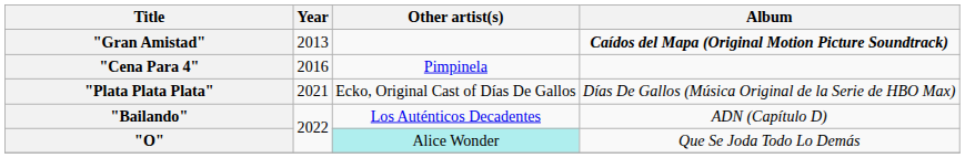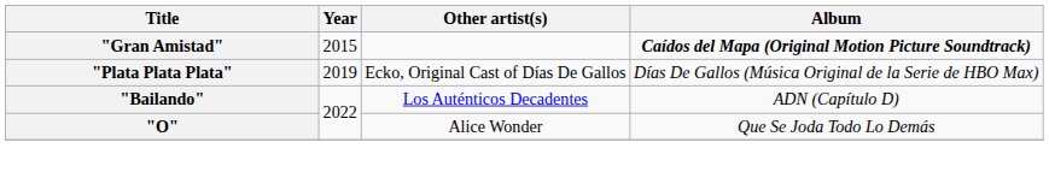"Gran Amistad" | Year: 2013 -> 2015
- row: "Cena Para 4" | 2016 | Pimpinela
"Plata Plata Plata" | Year: 2021 -> 2019
"O" | Other artist(s): paleturquoise background -> no background
